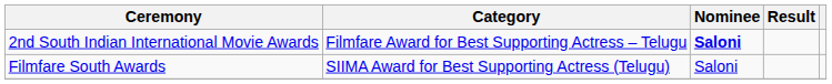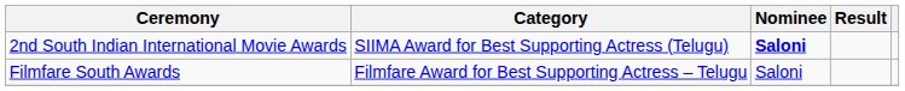2nd South Indian International Movie Awards | Category: Filmfare Award for Best Supporting Actress – Telugu -> SIIMA Award for Best Supporting Actress (Telugu)
Filmfare South Awards | Category: SIIMA Award for Best Supporting Actress (Telugu) -> Filmfare Award for Best Supporting Actress – Telugu
